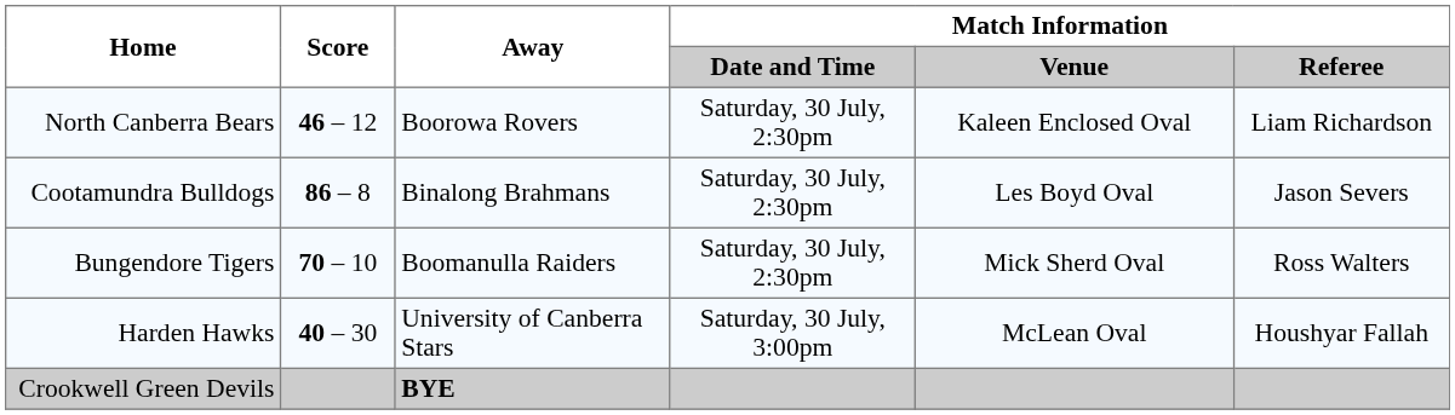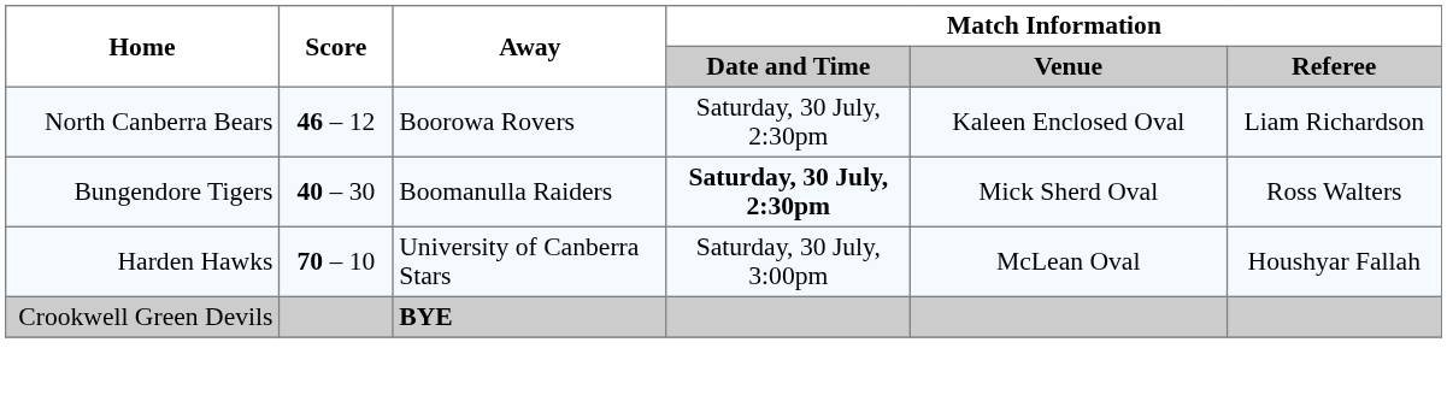- row: Cootamundra Bulldogs | 86 – 8 | Binalong Brahmans | Saturday, 30 July, 2:30pm | Les Boyd Oval | Jason Severs
Bungendore Tigers | Score: 70 – 10 -> 40 – 30
Bungendore Tigers | Match Information / Date and Time: normal -> bold
Harden Hawks | Score: 40 – 30 -> 70 – 10
